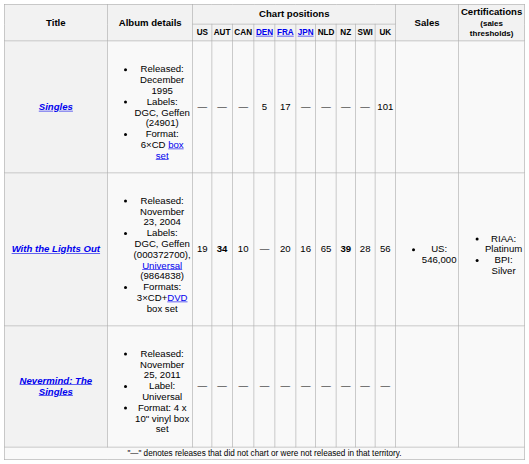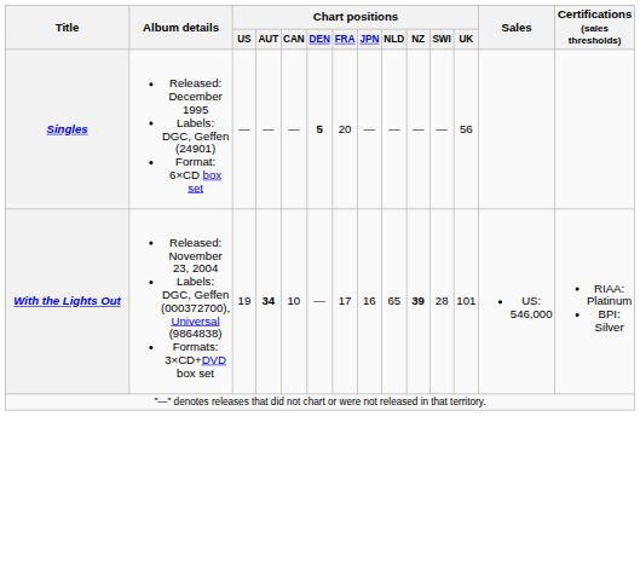Singles | Chart positions / DEN: normal -> bold
Singles | Chart positions / FRA: 17 -> 20
Singles | Chart positions / UK: 101 -> 56
With the Lights Out | Chart positions / FRA: 20 -> 17
With the Lights Out | Chart positions / UK: 56 -> 101
- row: Nevermind: The Singles | Released: November 25, 2011 Label: Universal Format: 4 x 10" vinyl box set | — | — | — | — | — | — | — | — | — | —
